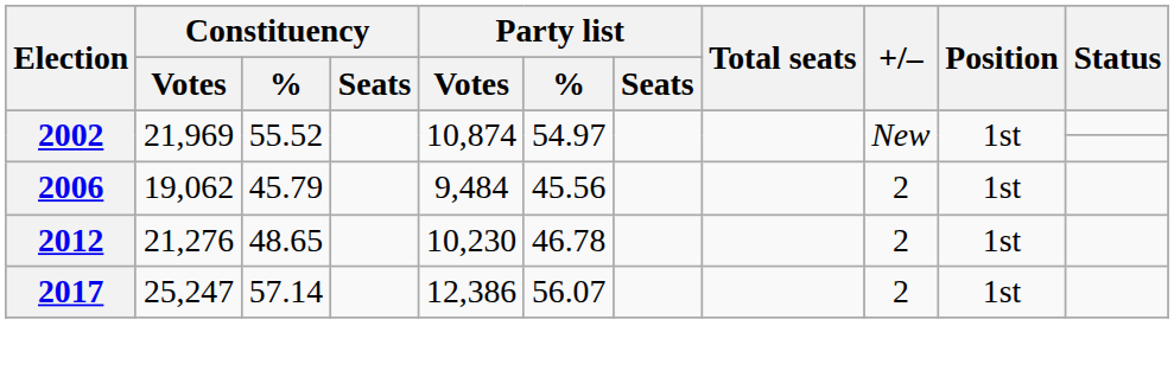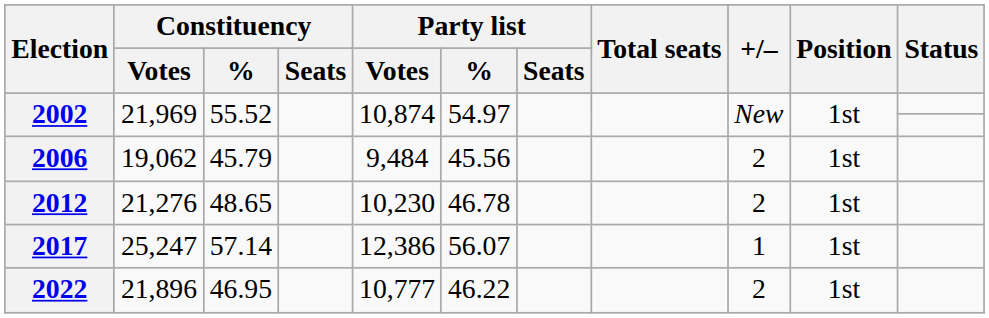2017 | +/–: 2 -> 1
+ row: 2022 | 21,896 | 46.95 | 10,777 | 46.22 | 2 | 1st
